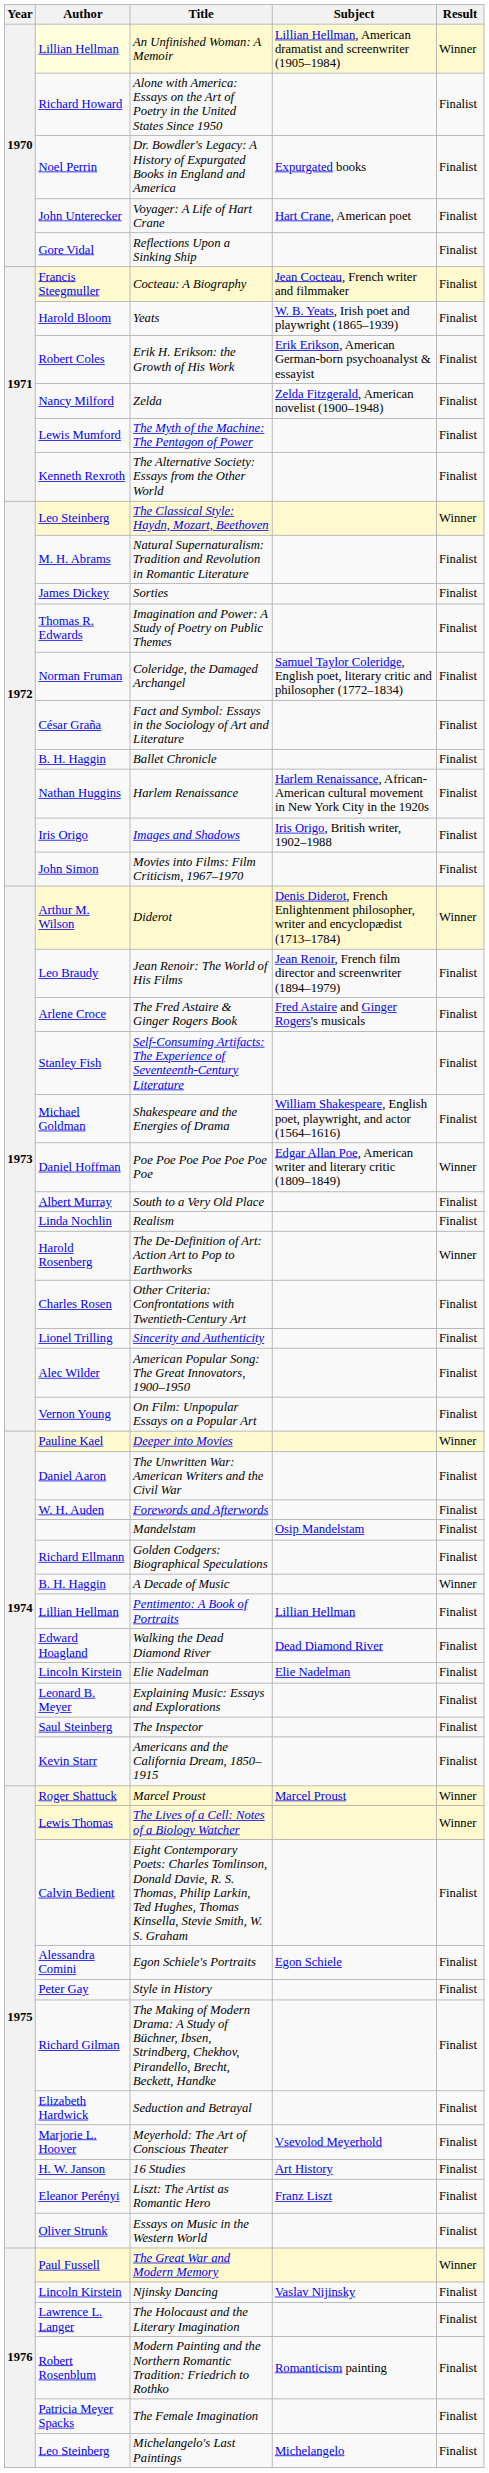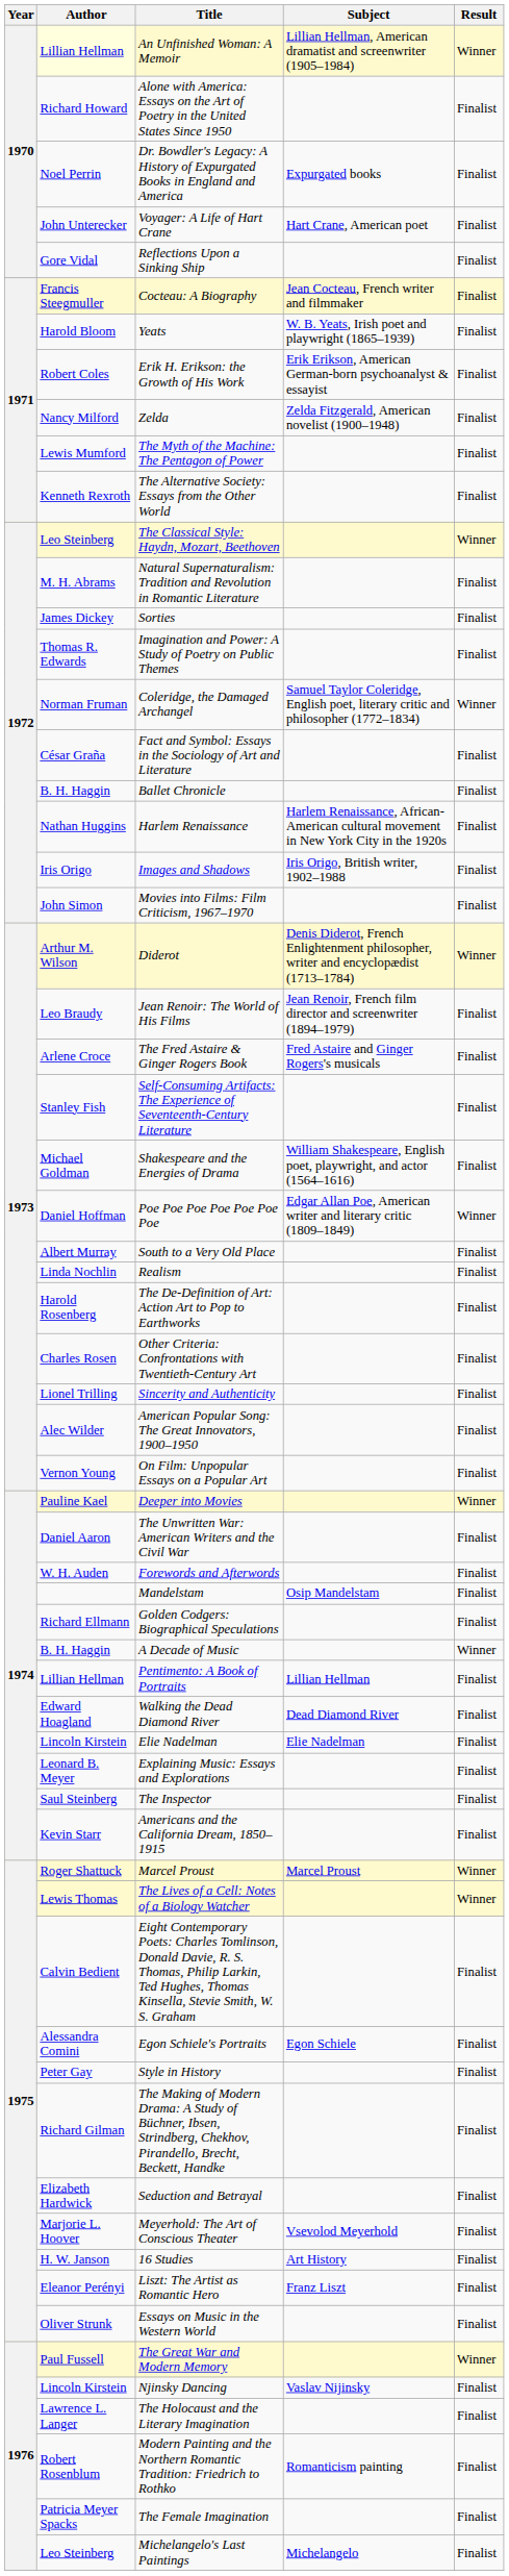Coleridge, the Damaged Archangel | Result: Finalist -> Winner
The De-Definition of Art: Action Art to Pop to Earthworks | Result: Winner -> Finalist
